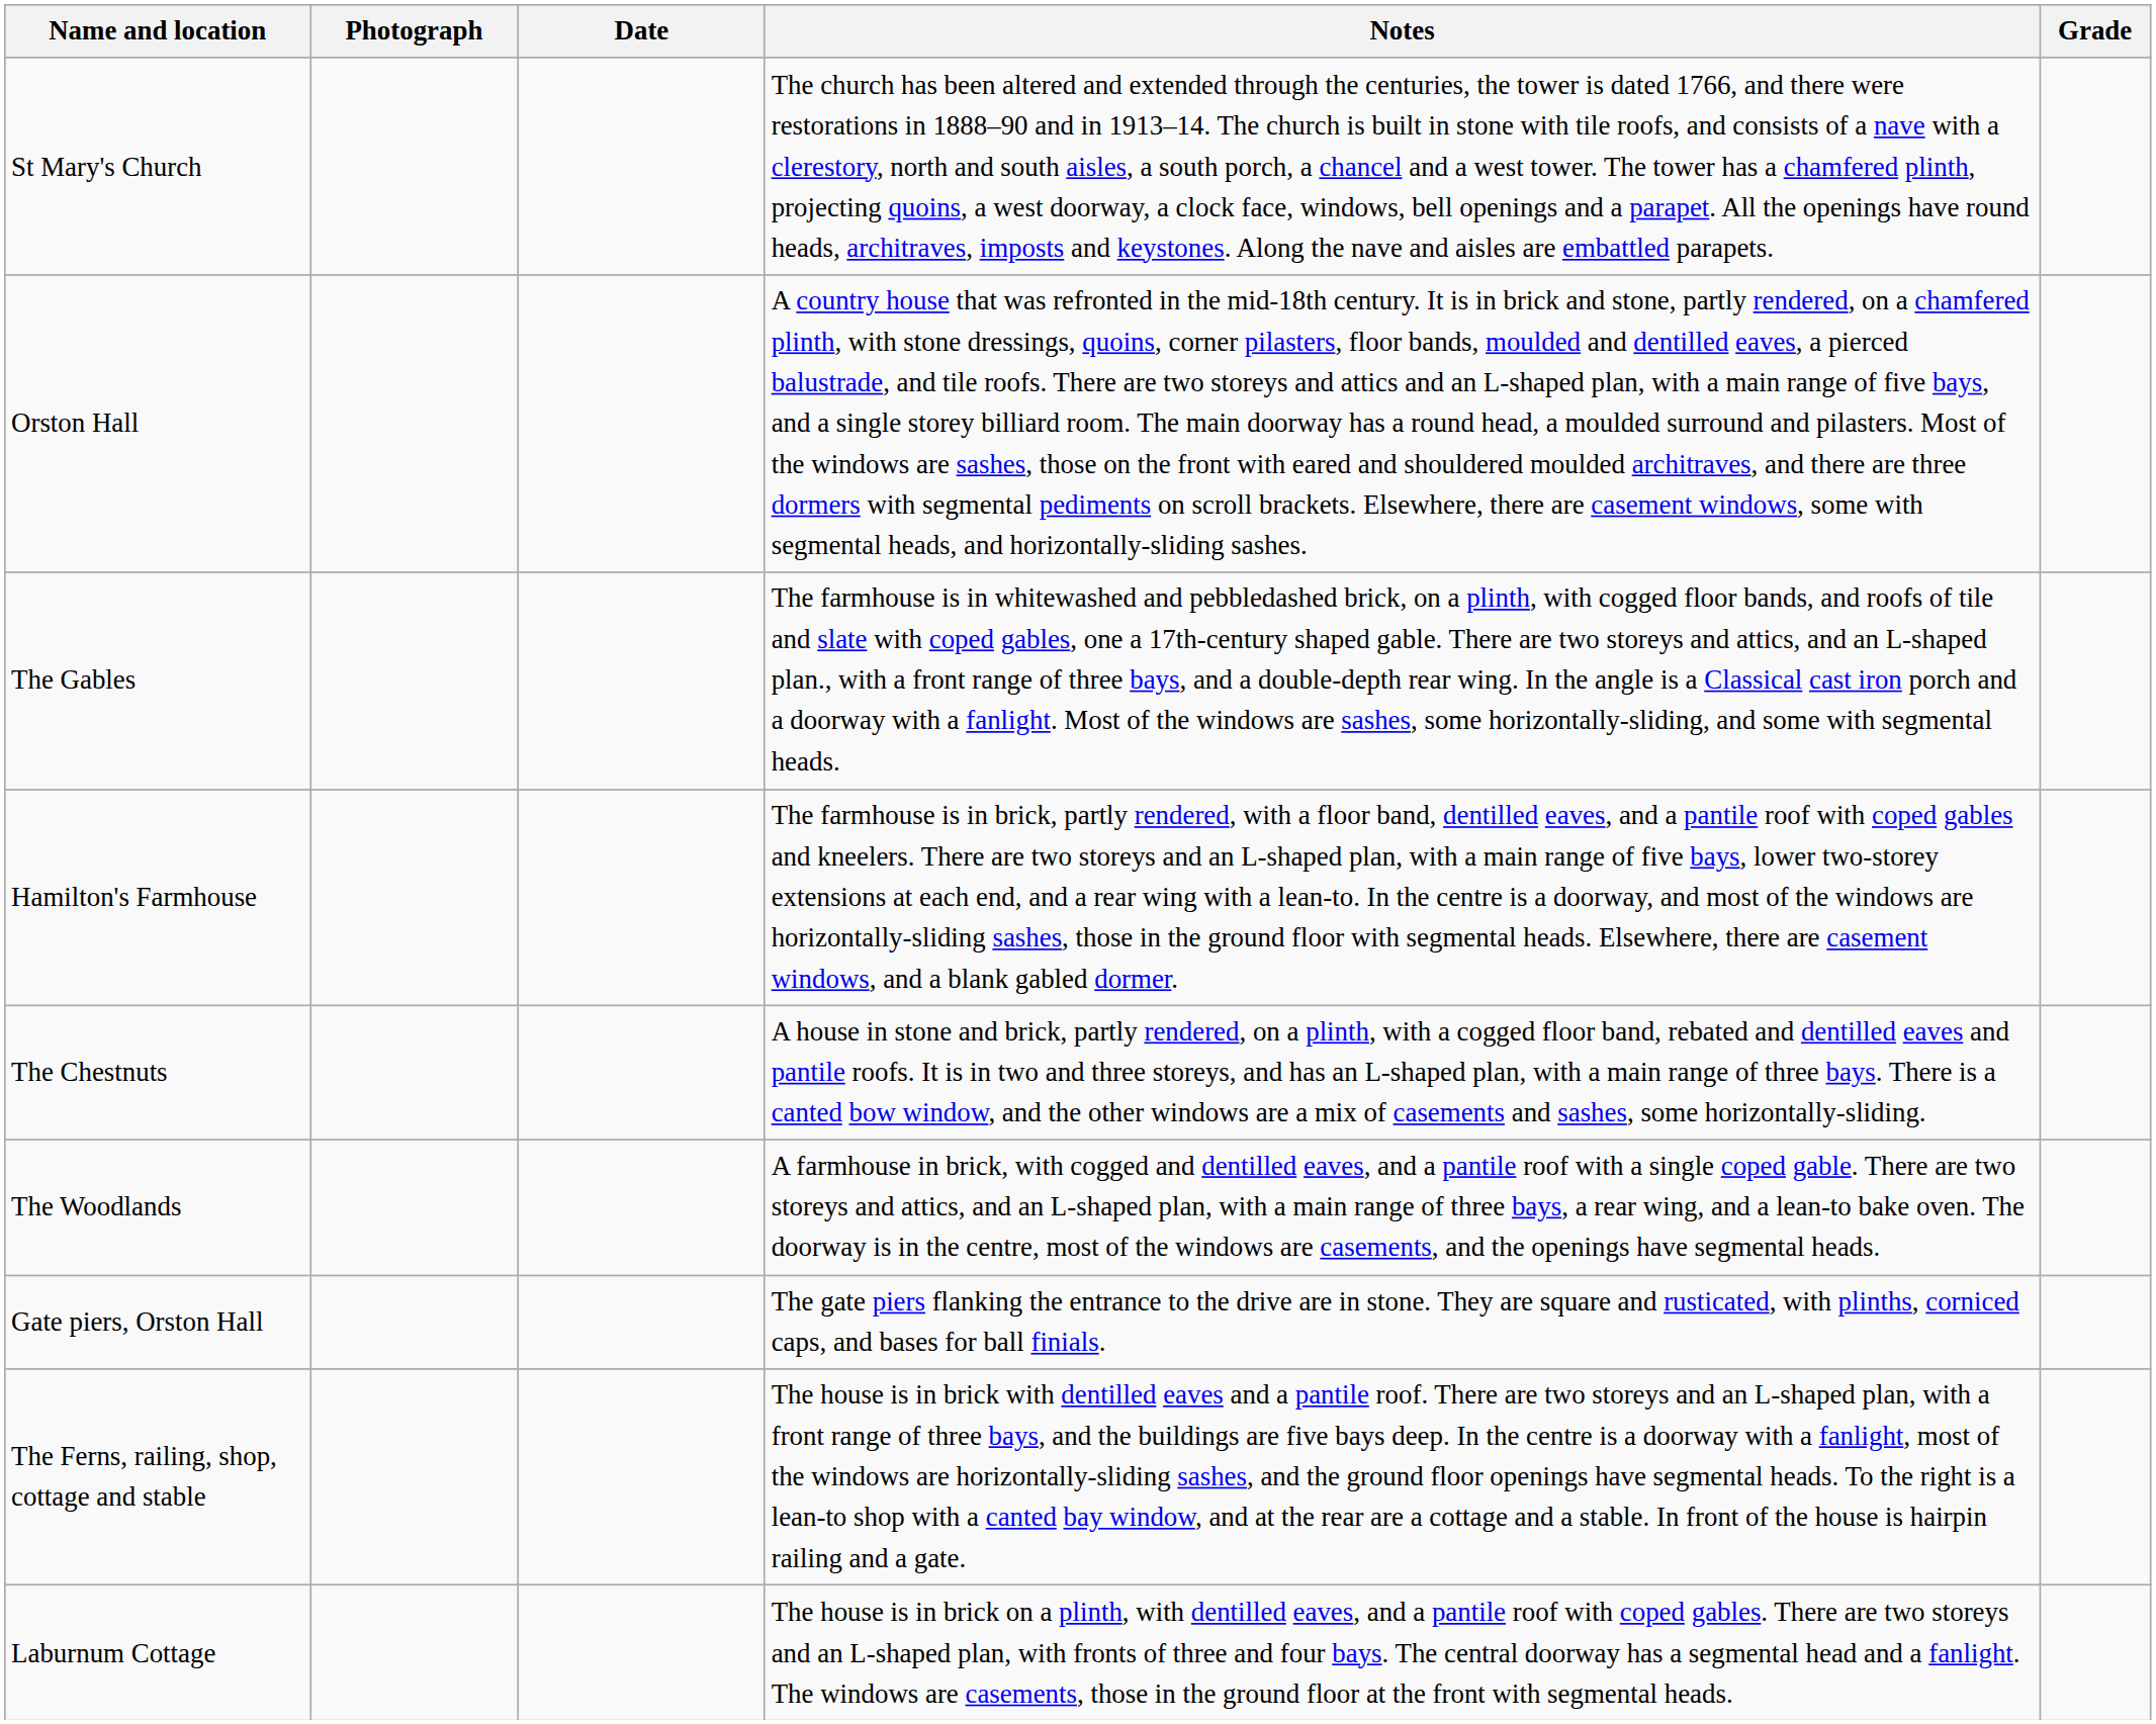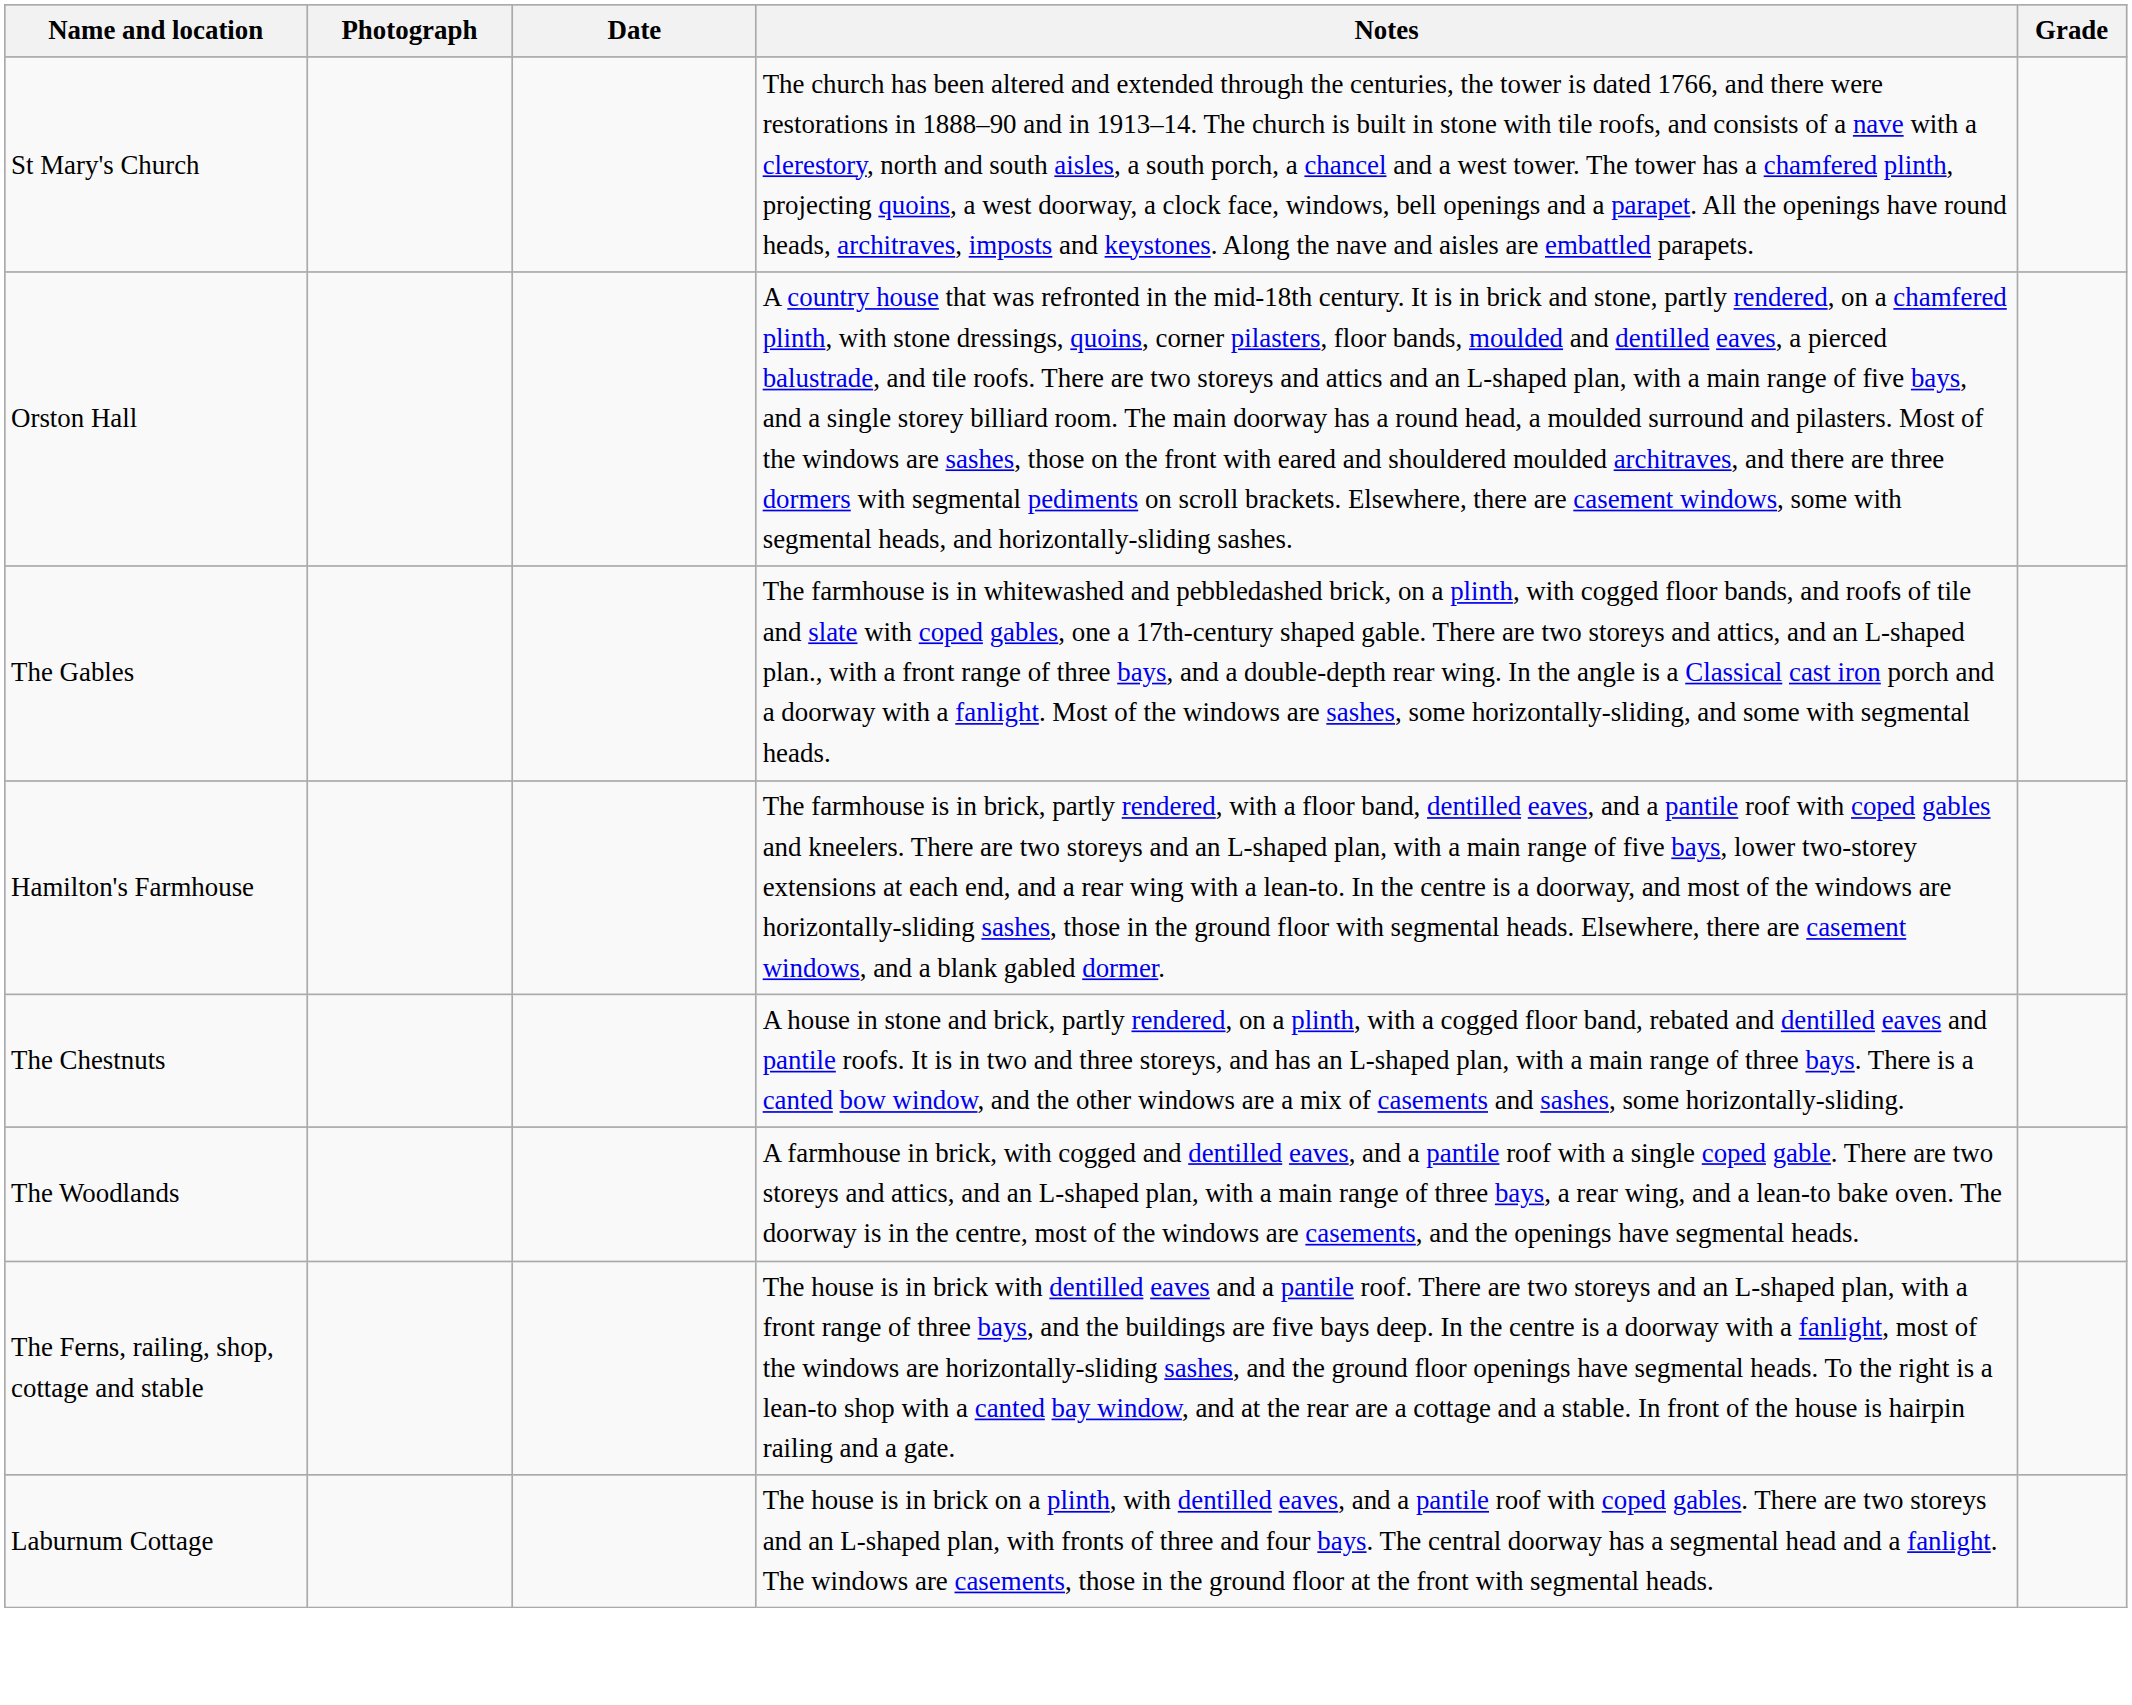- row: Gate piers, Orston Hall | The gate piers flanking the entrance to the drive are in stone. They are square and rusticated, with plinths, corniced caps, and bases for ball finials.
